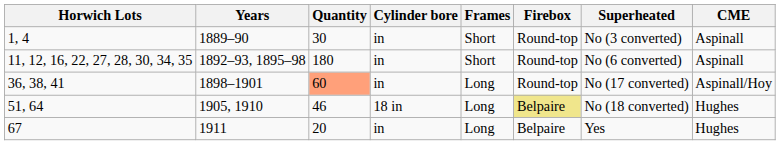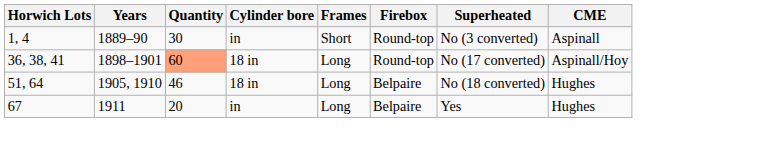- row: 11, 12, 16, 22, 27, 28, 30, 34, 35 | 1892–93, 1895–98 | 180 | in | Short | Round-top | No (6 converted) | Aspinall
36, 38, 41 | Cylinder bore: in -> 18 in
51, 64 | Firebox: khaki background -> no background
